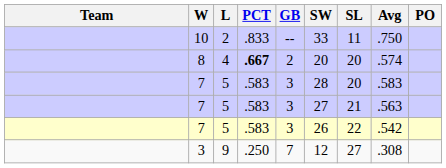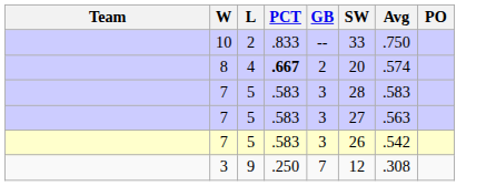- column: SL | 11 | 20 | 20 | 21 | 22 | 27
